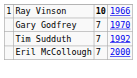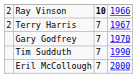Ray Vinson | column 1: 1 -> 2
+ row: 2 | Terry Harris | 7 | 1967
Tim Sudduth | column 4: 1992 -> 1990
